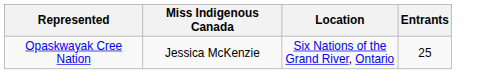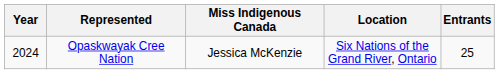+ column: Year | 2024
